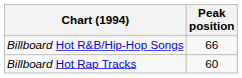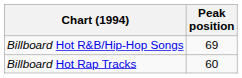Billboard Hot R&B/Hip-Hop Songs | Peak position: 66 -> 69
